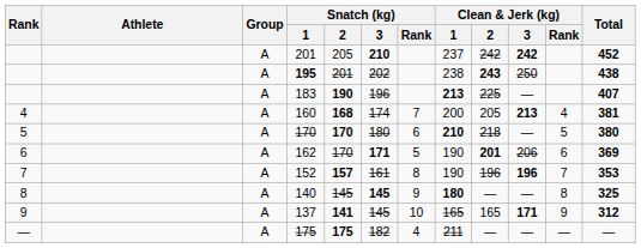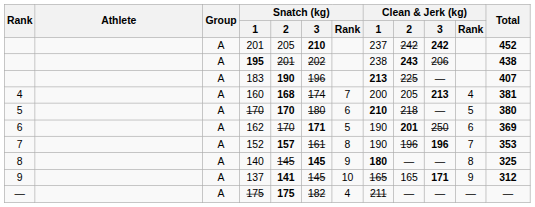195 | Clean & Jerk (kg) / 3: 250 -> 206
162 | Clean & Jerk (kg) / 3: 206 -> 250
